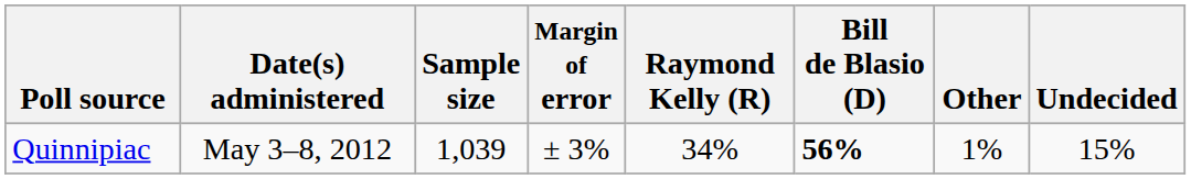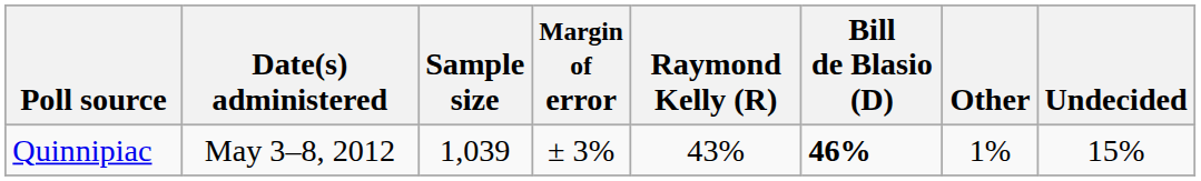Quinnipiac | Raymond Kelly (R): 34% -> 43%
Quinnipiac | Bill de Blasio (D): 56% -> 46%
